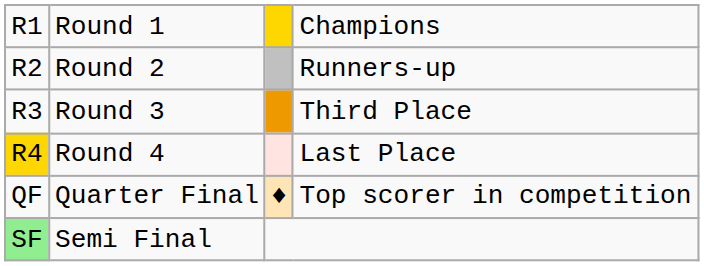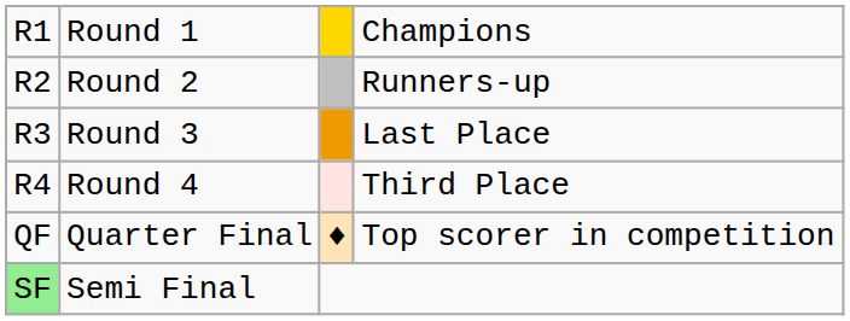Round 3 | column 4: Third Place -> Last Place
Round 4 | column 1: gold background -> no background
Round 4 | column 4: Last Place -> Third Place
